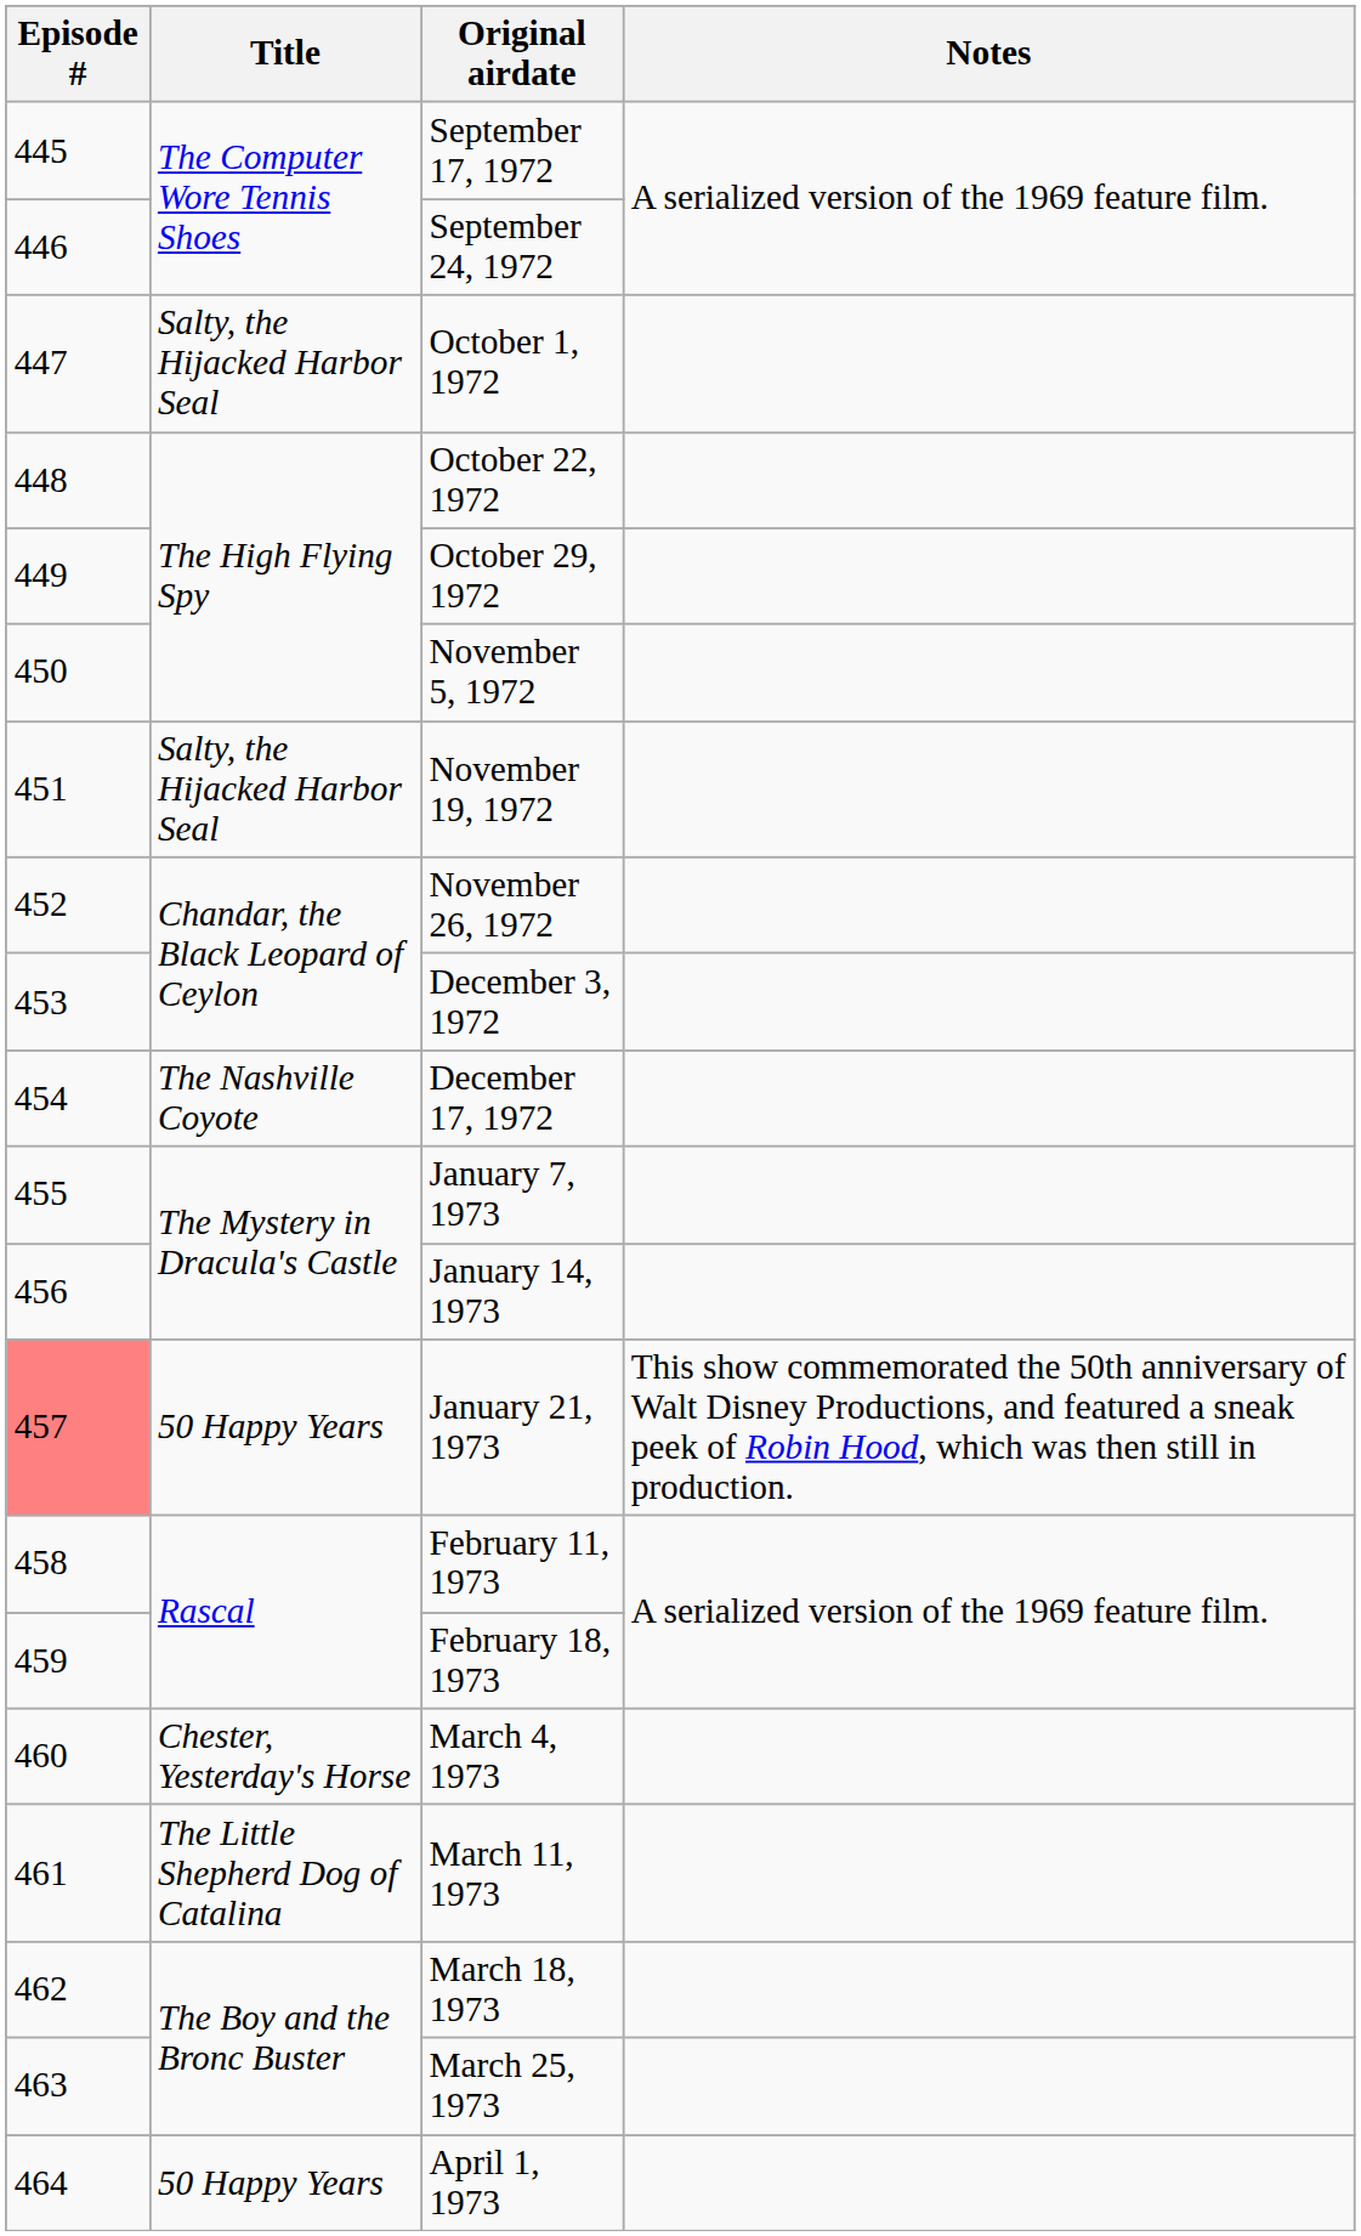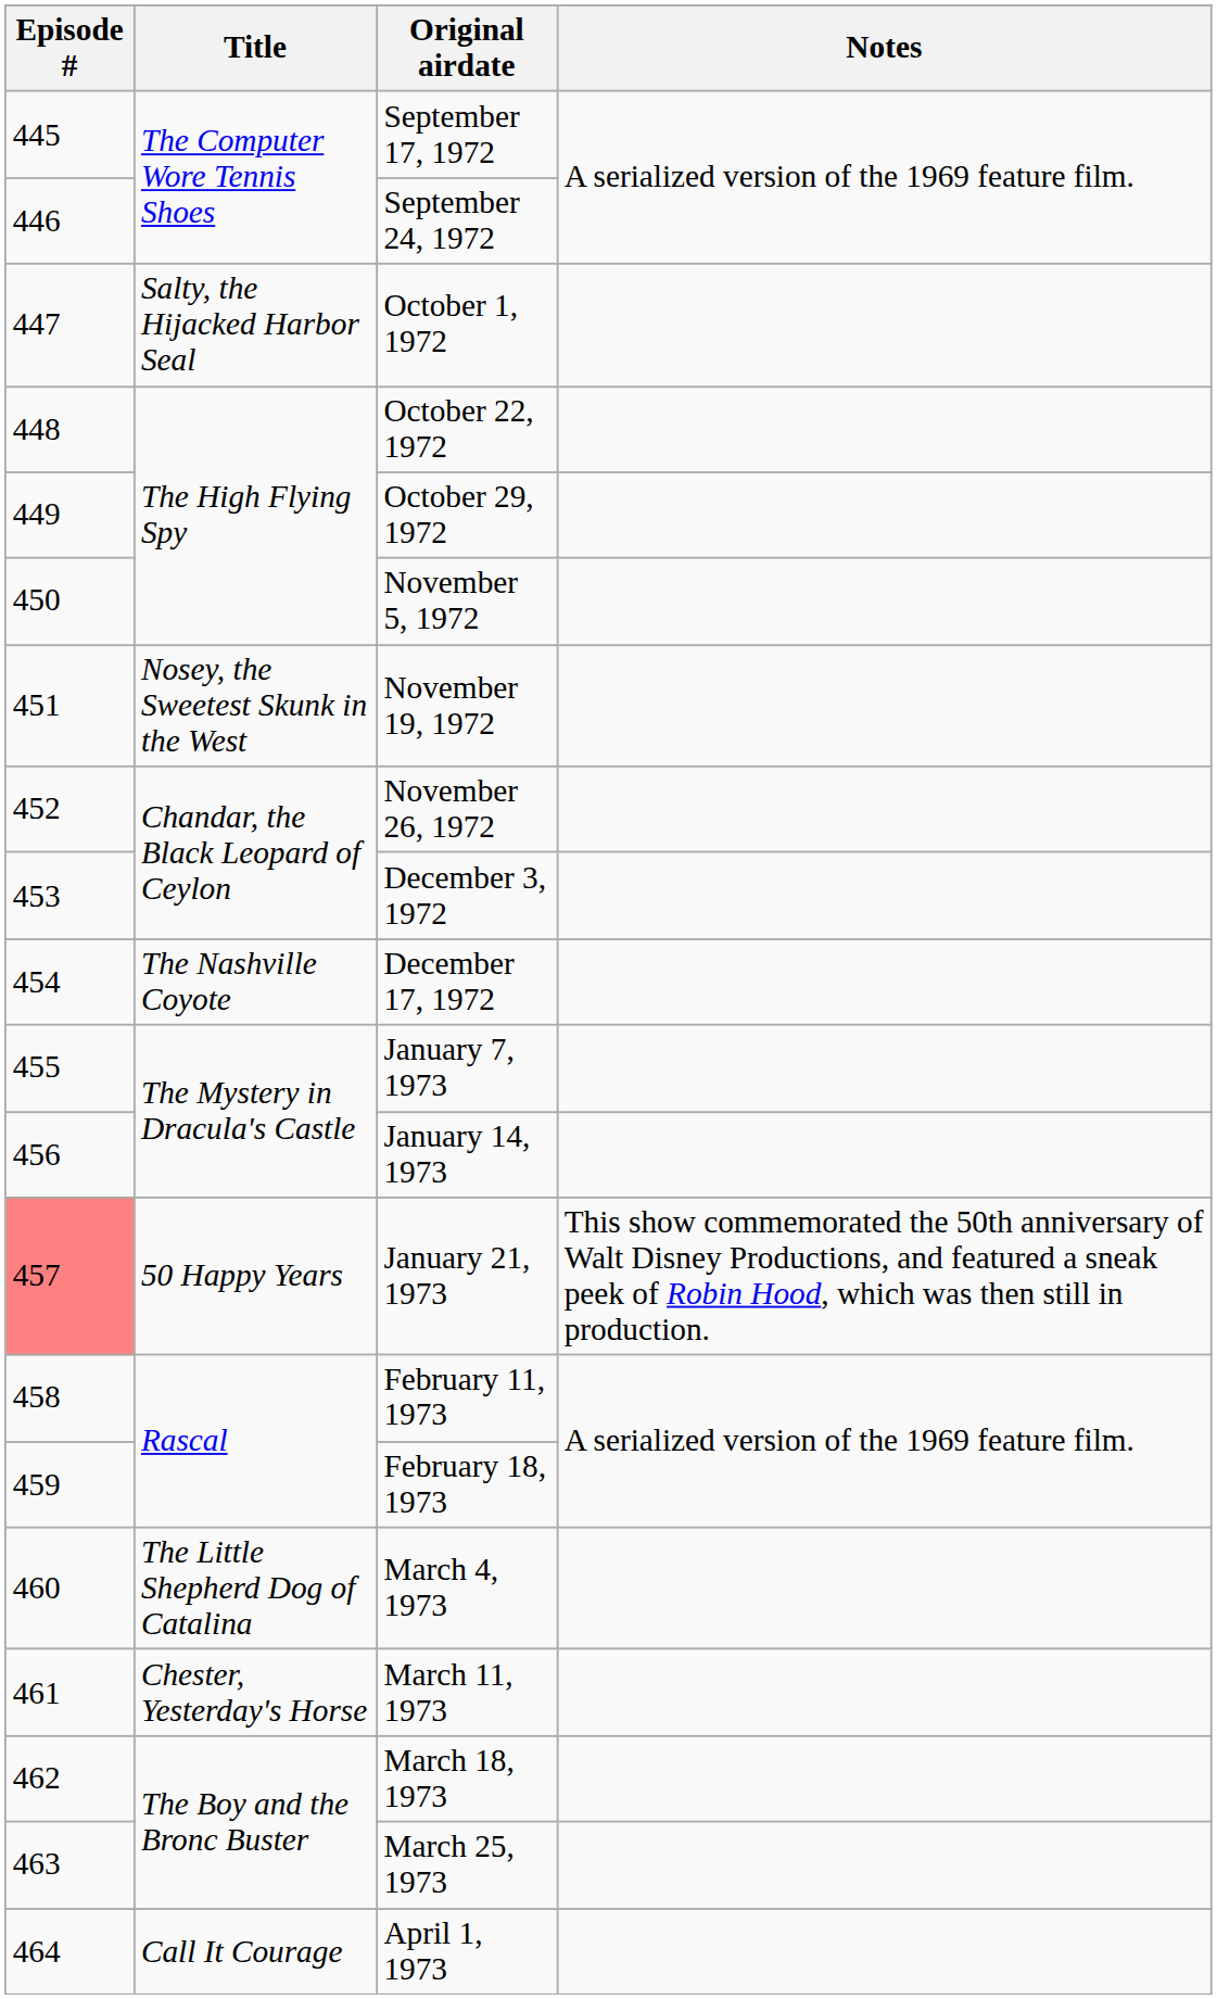November 19, 1972 | Title: Salty, the Hijacked Harbor Seal -> Nosey, the Sweetest Skunk in the West
March 4, 1973 | Title: Chester, Yesterday's Horse -> The Little Shepherd Dog of Catalina
March 11, 1973 | Title: The Little Shepherd Dog of Catalina -> Chester, Yesterday's Horse
April 1, 1973 | Title: 50 Happy Years -> Call It Courage
